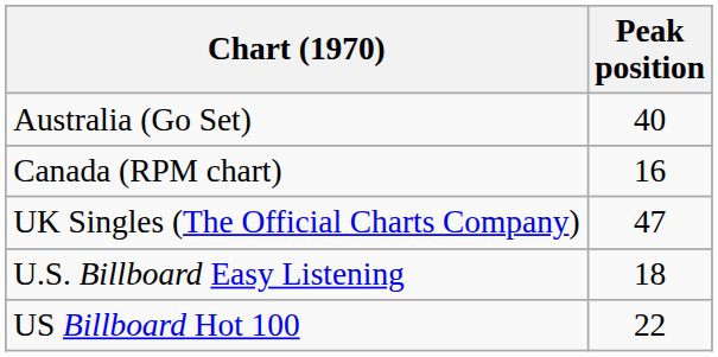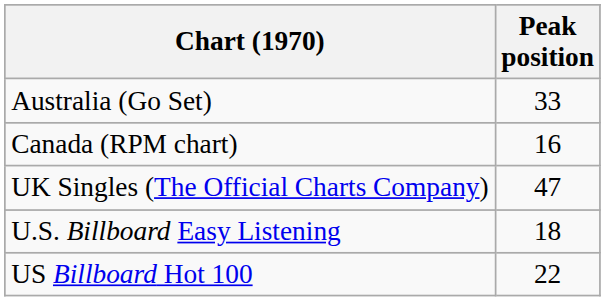Australia (Go Set) | Peak position: 40 -> 33
